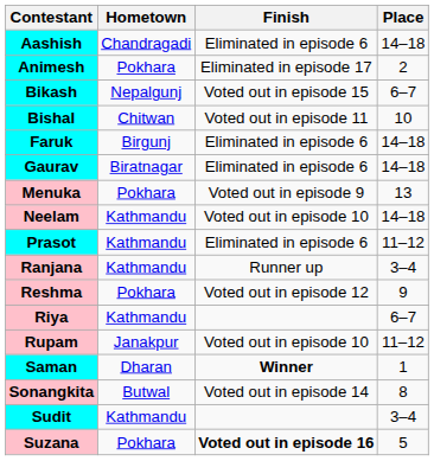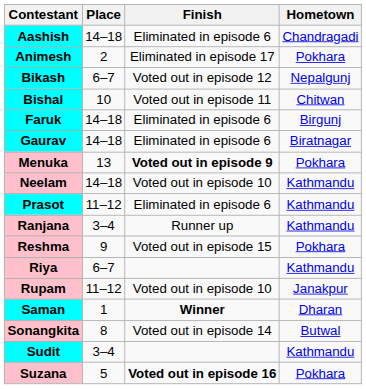columns swapped: Hometown <-> Place
Bikash | Finish: Voted out in episode 15 -> Voted out in episode 12
Menuka | Finish: normal -> bold
Reshma | Finish: Voted out in episode 12 -> Voted out in episode 15
